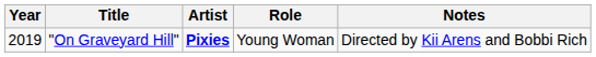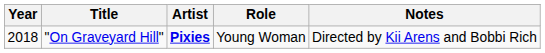"On Graveyard Hill" | Year: 2019 -> 2018
